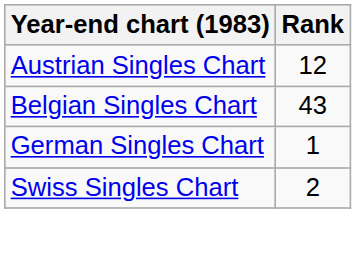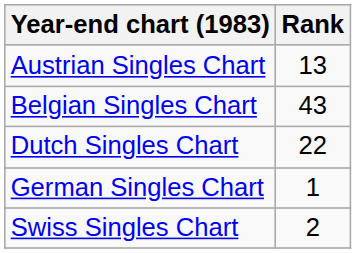Austrian Singles Chart | Rank: 12 -> 13
+ row: Dutch Singles Chart | 22
